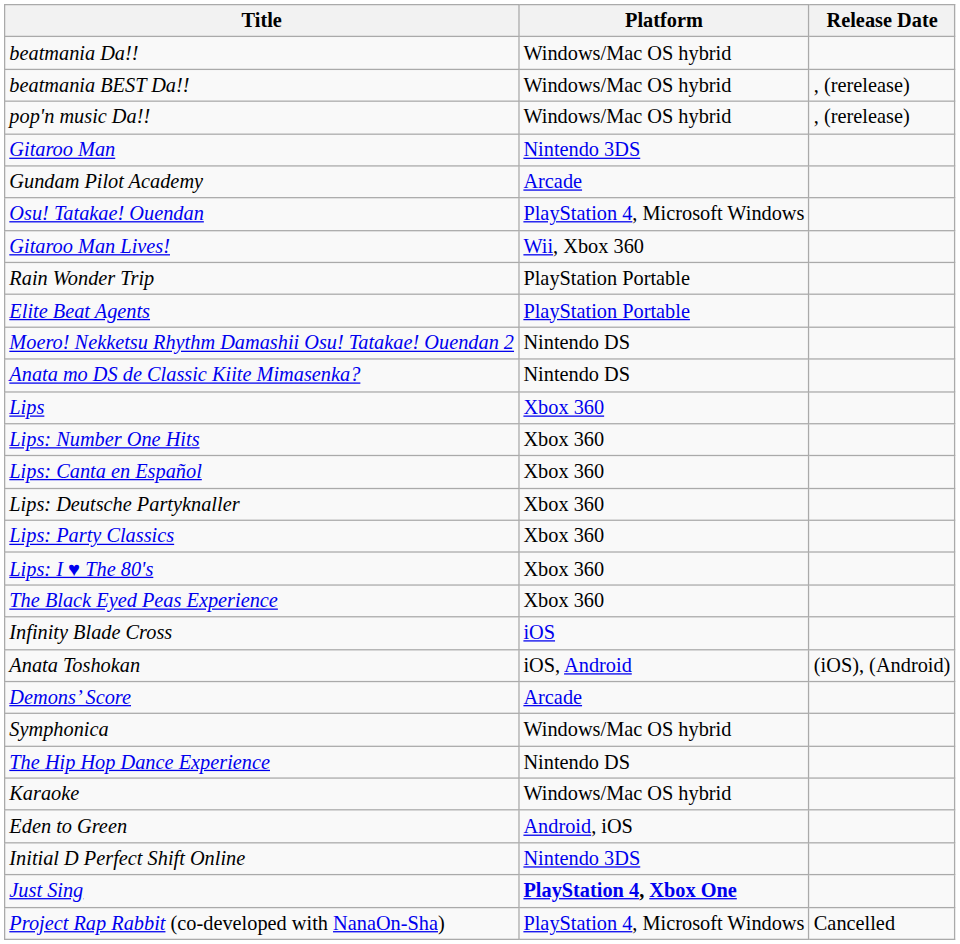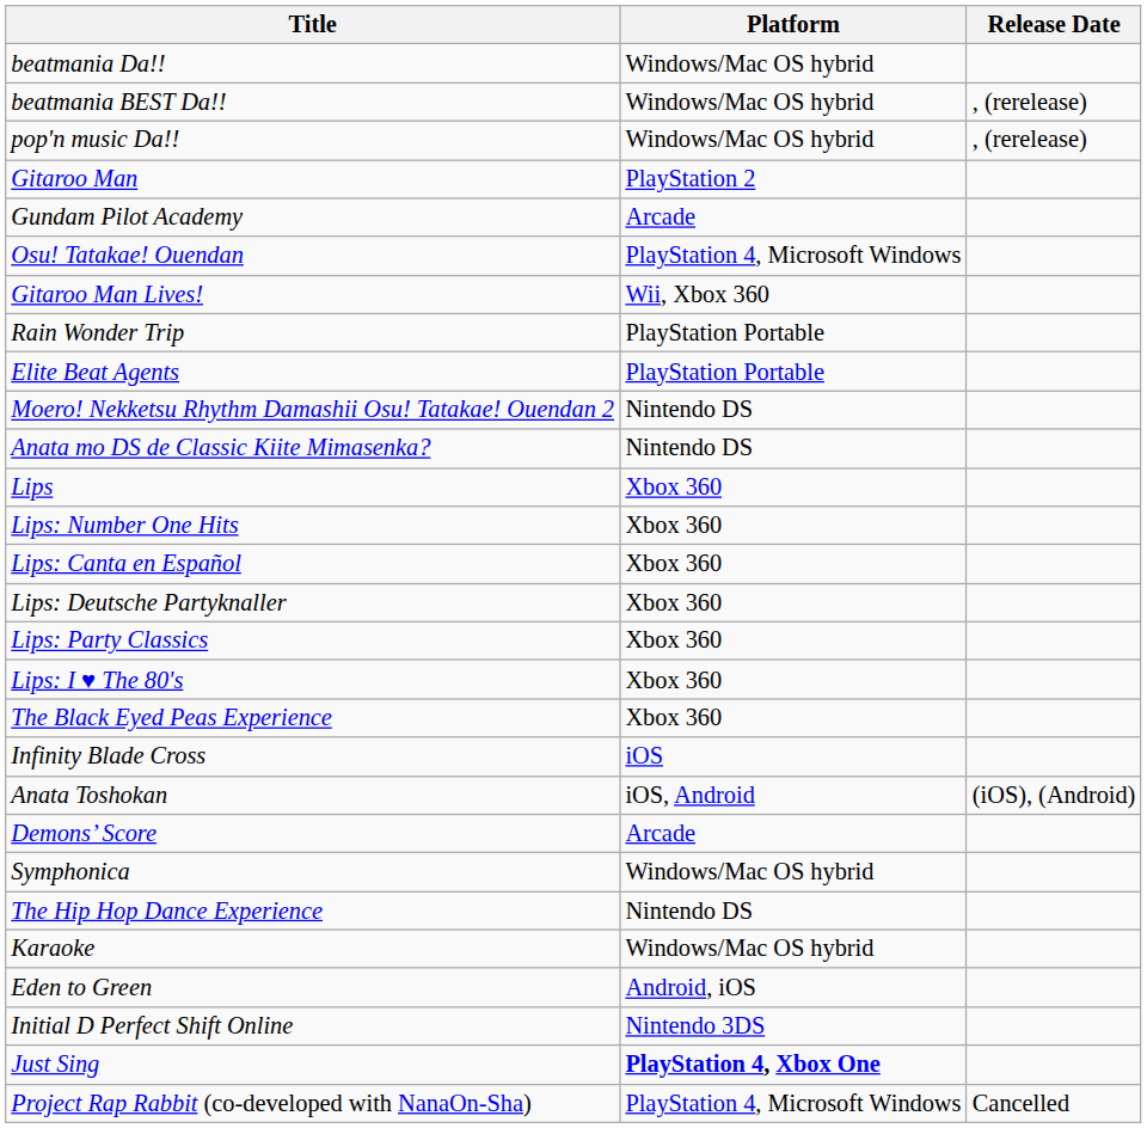Gitaroo Man | Platform: Nintendo 3DS -> PlayStation 2
